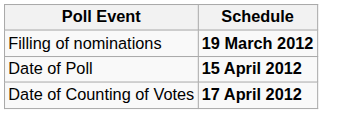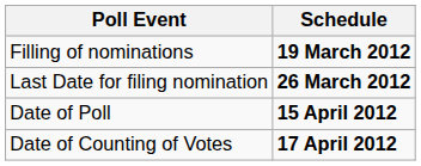+ row: Last Date for filing nomination | 26 March 2012
